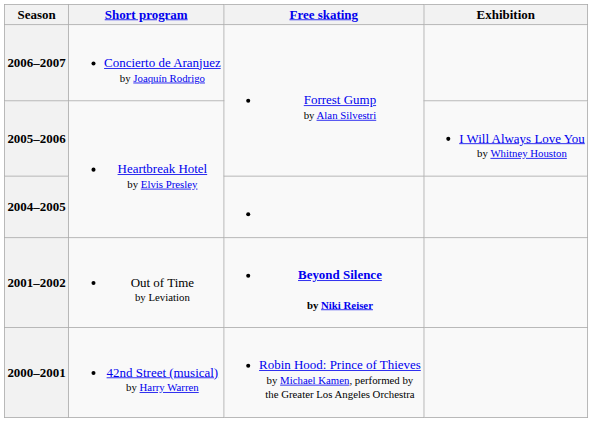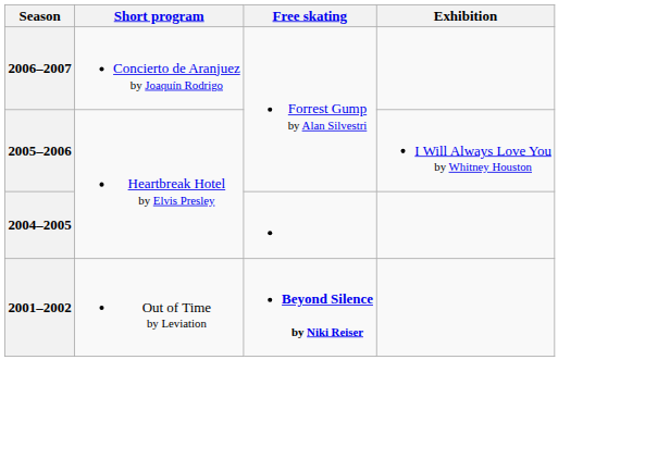- row: 2000–2001 | 42nd Street (musical) by Harry Warren | Robin Hood: Prince of Thieves by Michael Kamen, performed by the Greater Los Angeles Orchestra
